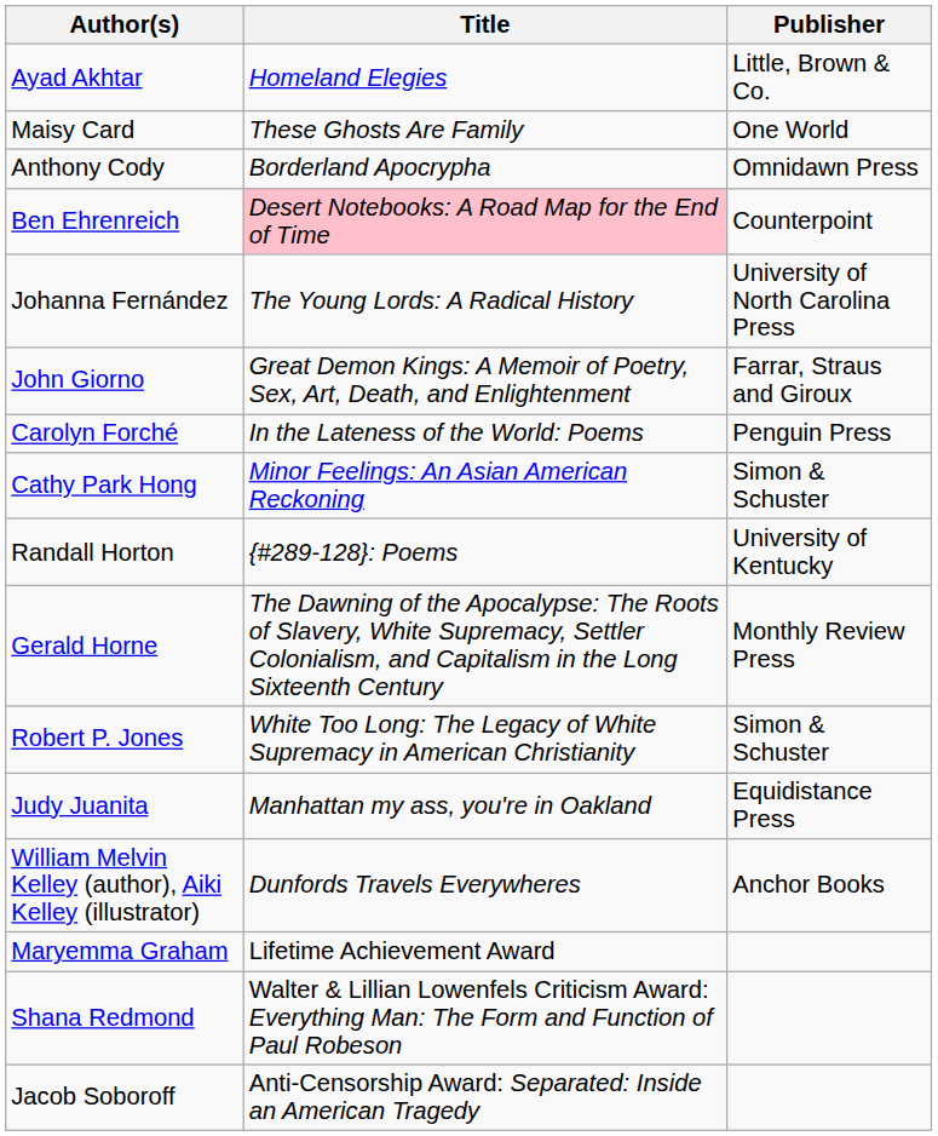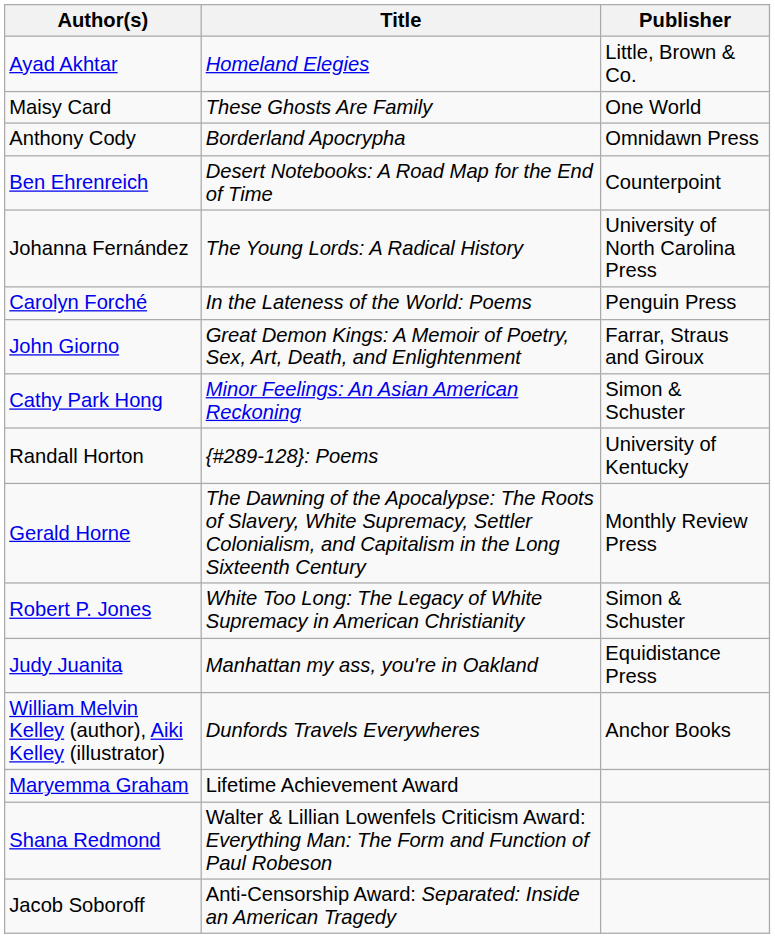Ben Ehrenreich | Title: pink background -> no background
rows swapped: Carolyn Forché <-> John Giorno
